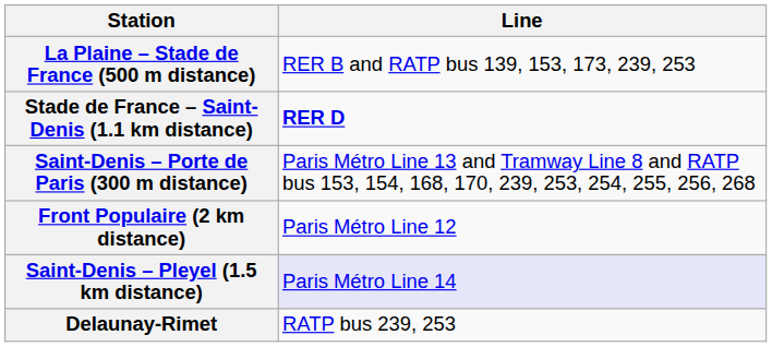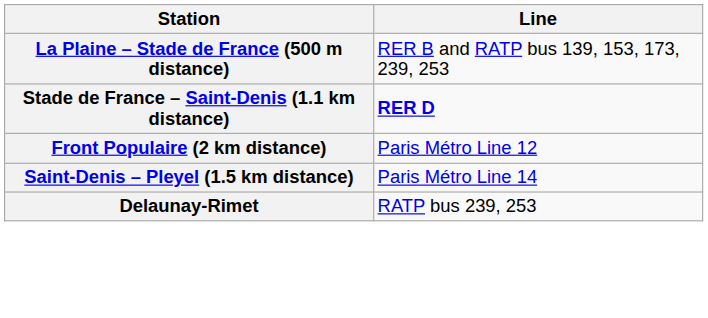- row: Saint-Denis – Porte de Paris (300 m distance) | Paris Métro Line 13 and Tramway Line 8 and RATP bus 153, 154, 168, 170, 239, 253, 254, 255, 256, 268
Saint-Denis – Pleyel (1.5 km distance) | Line: lavender background -> no background
